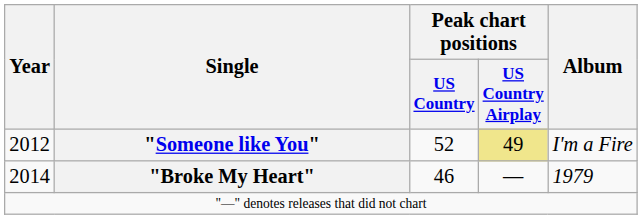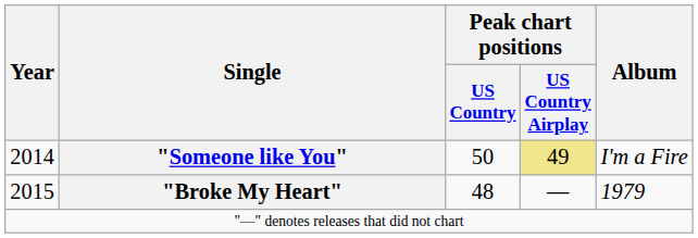"Someone like You" | Year: 2012 -> 2014
"Someone like You" | Peak chart positions / US Country: 52 -> 50
"Broke My Heart" | Year: 2014 -> 2015
"Broke My Heart" | Peak chart positions / US Country: 46 -> 48
